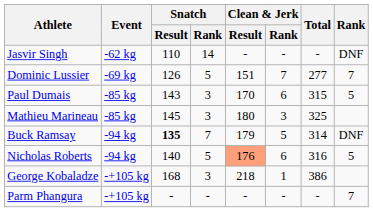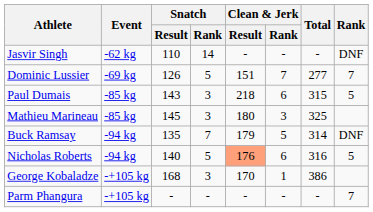Paul Dumais | Clean & Jerk / Result: 170 -> 218
Buck Ramsay | Snatch / Result: bold -> normal
George Kobaladze | Clean & Jerk / Result: 218 -> 170
